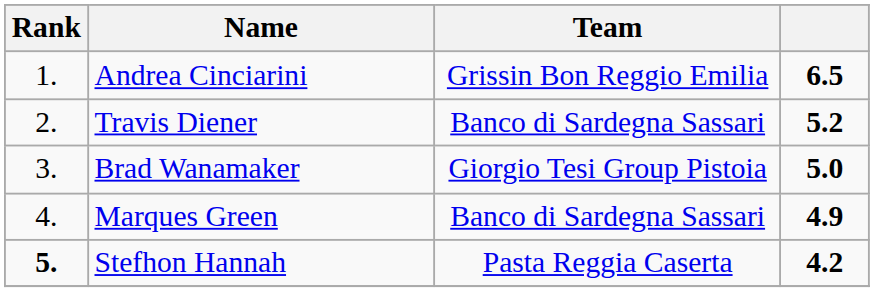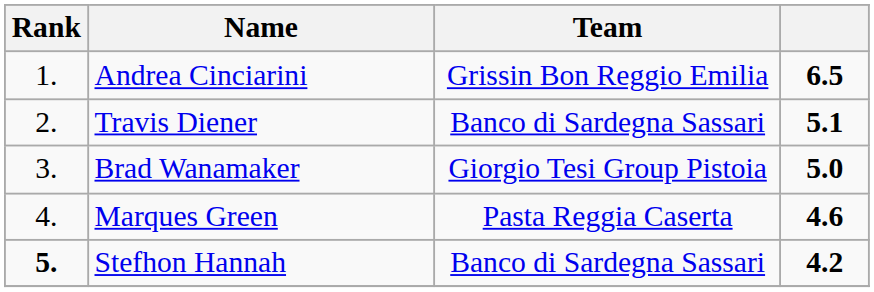Travis Diener | column 4: 5.2 -> 5.1
Marques Green | Team: Banco di Sardegna Sassari -> Pasta Reggia Caserta
Marques Green | column 4: 4.9 -> 4.6
Stefhon Hannah | Team: Pasta Reggia Caserta -> Banco di Sardegna Sassari
